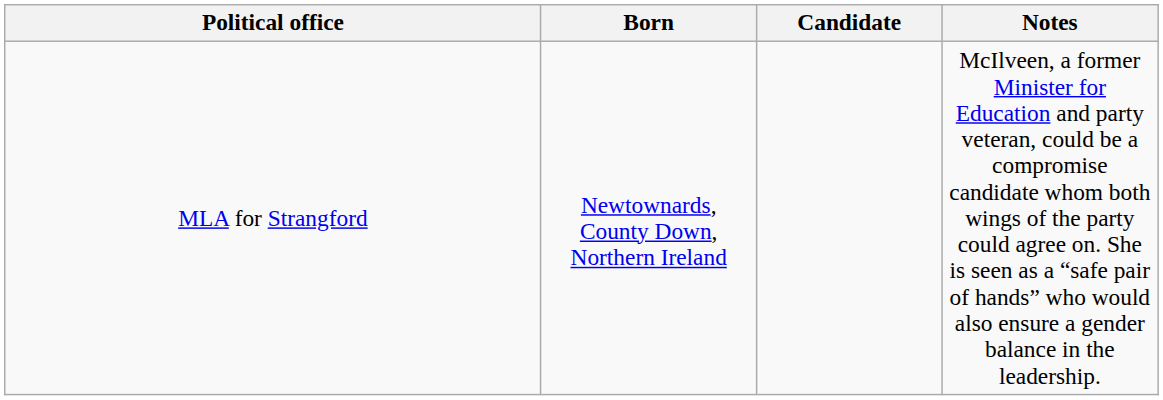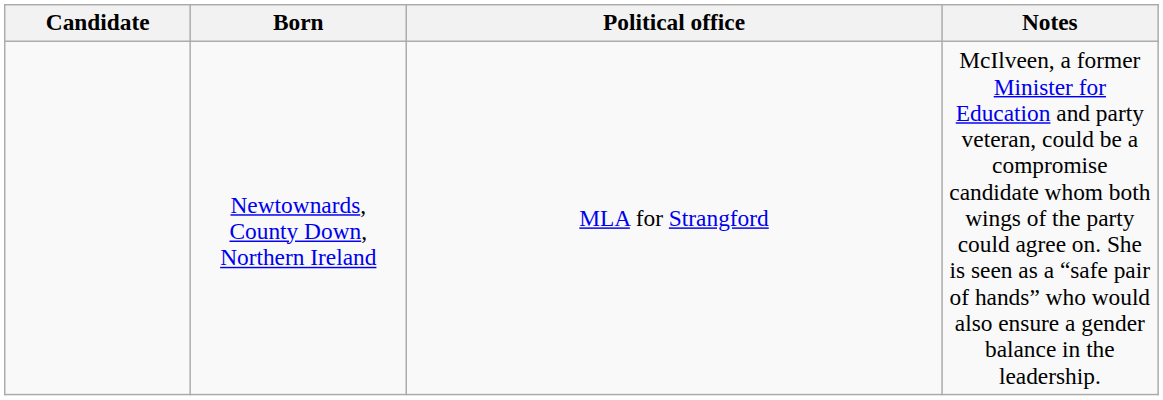columns swapped: Candidate <-> Political office
